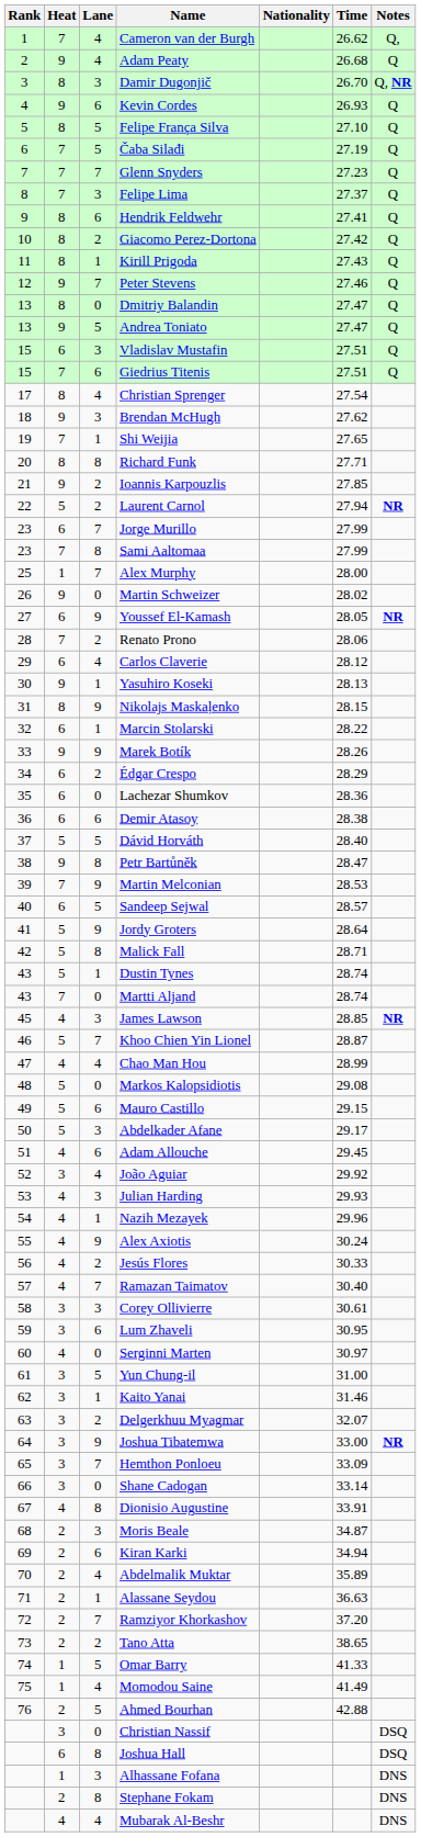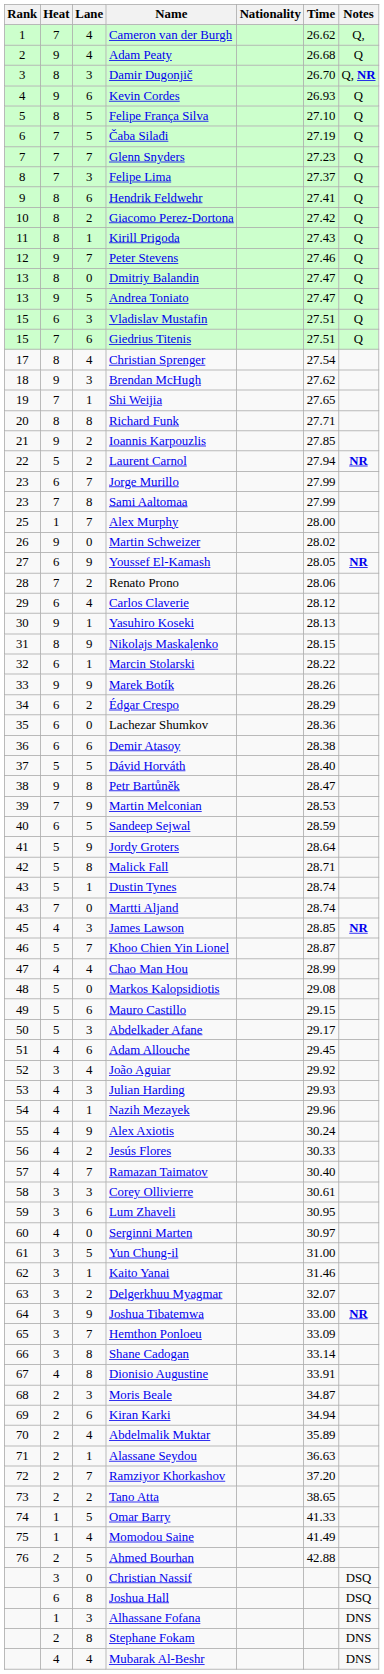Sandeep Sejwal | Time: 28.57 -> 28.59
Shane Cadogan | Lane: 0 -> 8
